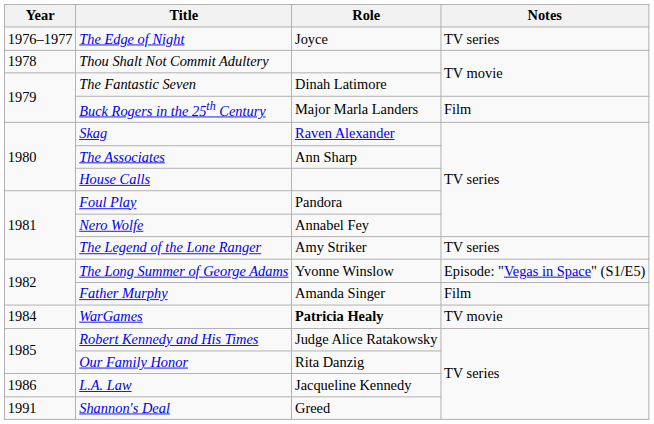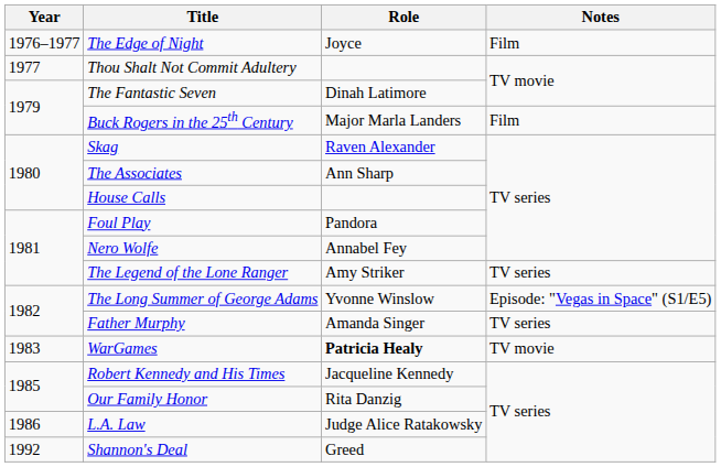The Edge of Night | Notes: TV series -> Film
Thou Shalt Not Commit Adultery | Year: 1978 -> 1977
Father Murphy | Notes: Film -> TV series
WarGames | Year: 1984 -> 1983
Robert Kennedy and His Times | Role: Judge Alice Ratakowsky -> Jacqueline Kennedy
L.A. Law | Role: Jacqueline Kennedy -> Judge Alice Ratakowsky
Shannon's Deal | Year: 1991 -> 1992
